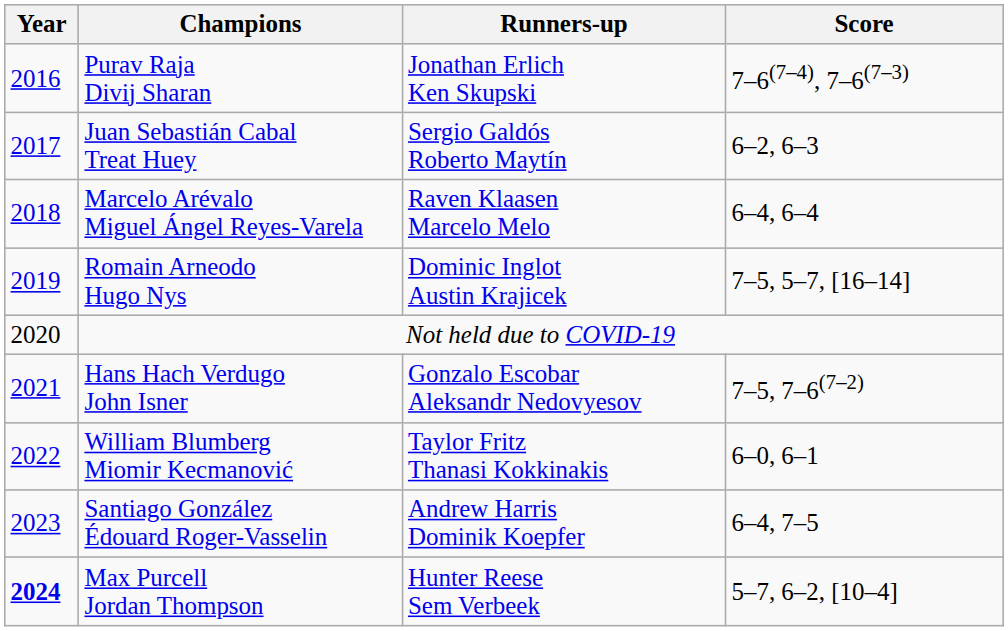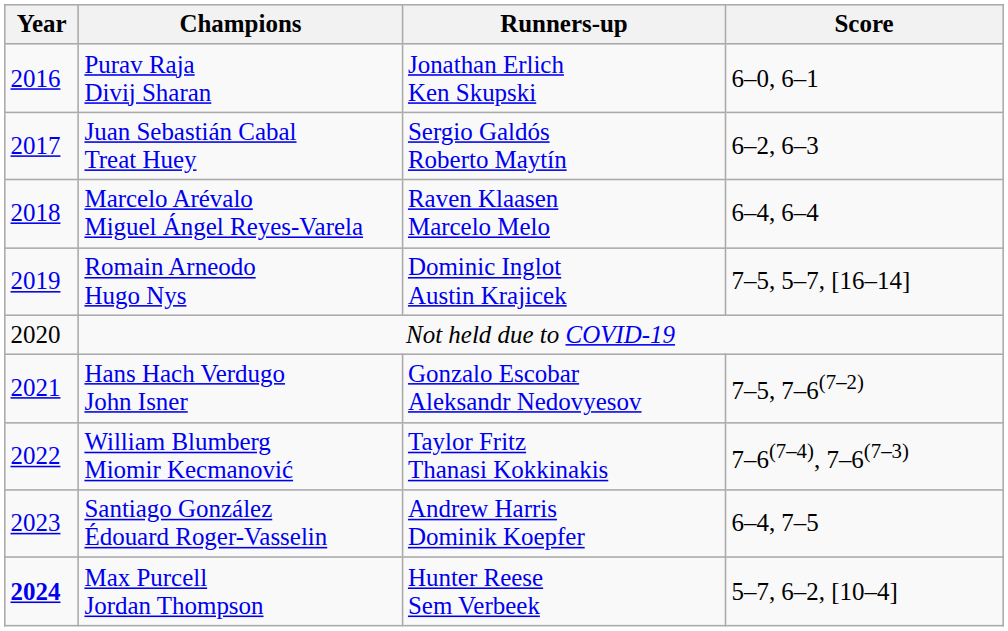Purav Raja Divij Sharan | Score: 7–6(7–4), 7–6(7–3) -> 6–0, 6–1
William Blumberg Miomir Kecmanović | Score: 6–0, 6–1 -> 7–6(7–4), 7–6(7–3)
